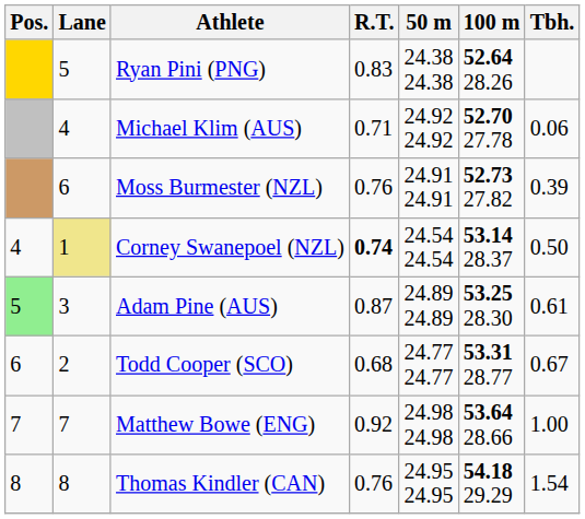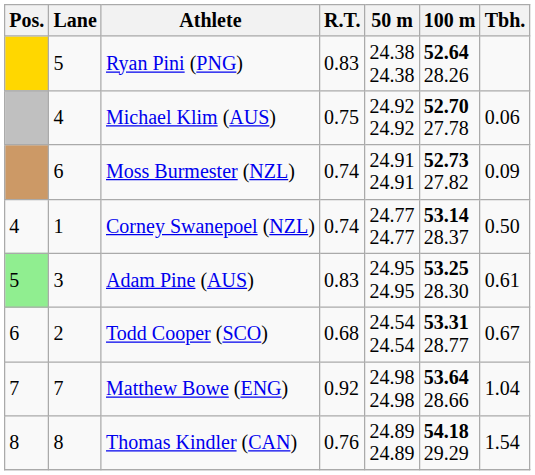Michael Klim (AUS) | R.T.: 0.71 -> 0.75
Moss Burmester (NZL) | R.T.: 0.76 -> 0.74
Moss Burmester (NZL) | Tbh.: 0.39 -> 0.09
Corney Swanepoel (NZL) | Lane: khaki background -> no background
Corney Swanepoel (NZL) | R.T.: bold -> normal
Corney Swanepoel (NZL) | 50 m: 24.54 24.54 -> 24.77 24.77
Adam Pine (AUS) | R.T.: 0.87 -> 0.83
Adam Pine (AUS) | 50 m: 24.89 24.89 -> 24.95 24.95
Todd Cooper (SCO) | 50 m: 24.77 24.77 -> 24.54 24.54
Matthew Bowe (ENG) | Tbh.: 1.00 -> 1.04
Thomas Kindler (CAN) | 50 m: 24.95 24.95 -> 24.89 24.89
